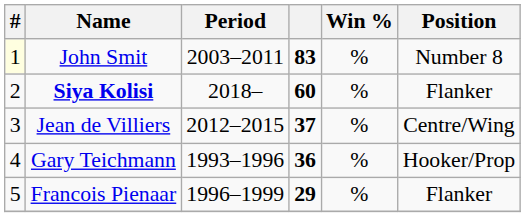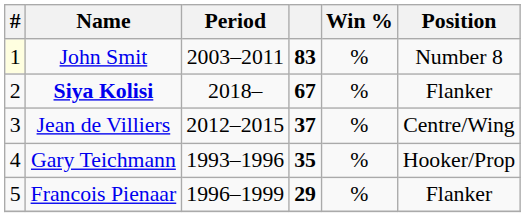Siya Kolisi | column 4: 60 -> 67
Gary Teichmann | column 4: 36 -> 35
